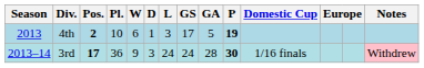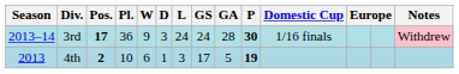rows swapped: 4th <-> 3rd
